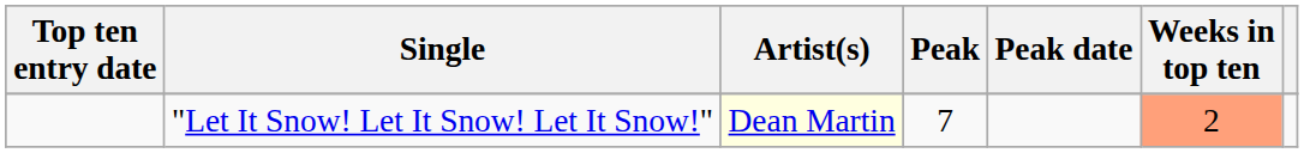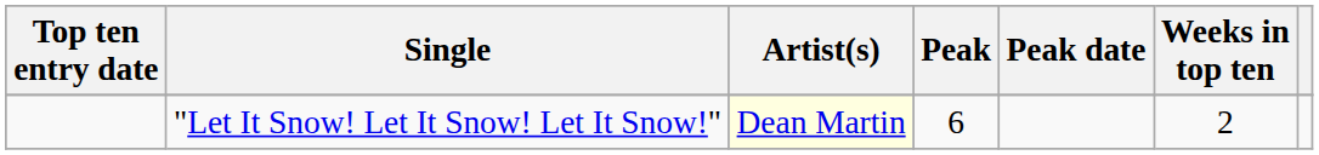"Let It Snow! Let It Snow! Let It Snow!" | Peak: 7 -> 6
"Let It Snow! Let It Snow! Let It Snow!" | Weeks in top ten: lightsalmon background -> no background
